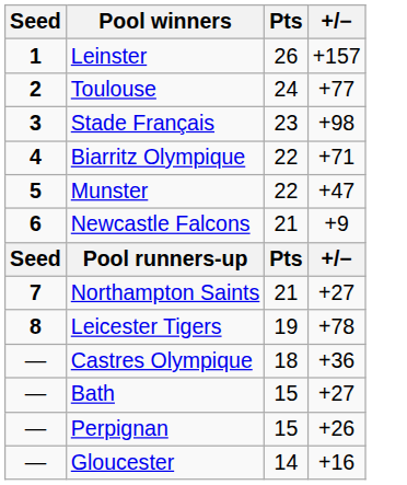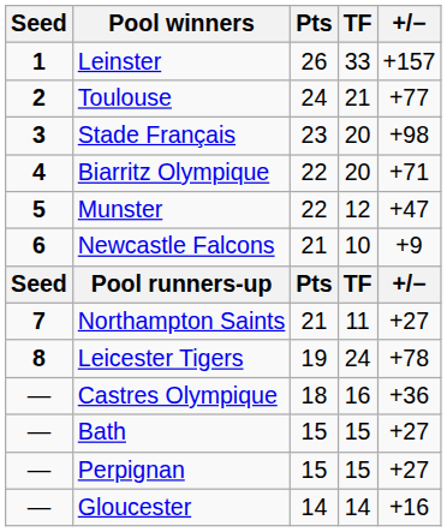+ column: TF | 33 | 21 | 20 | 20 | 12 | 10 | TF | 11 | 24 | 16 | 15 | 15 | 14
Perpignan | +/−: +26 -> +27
